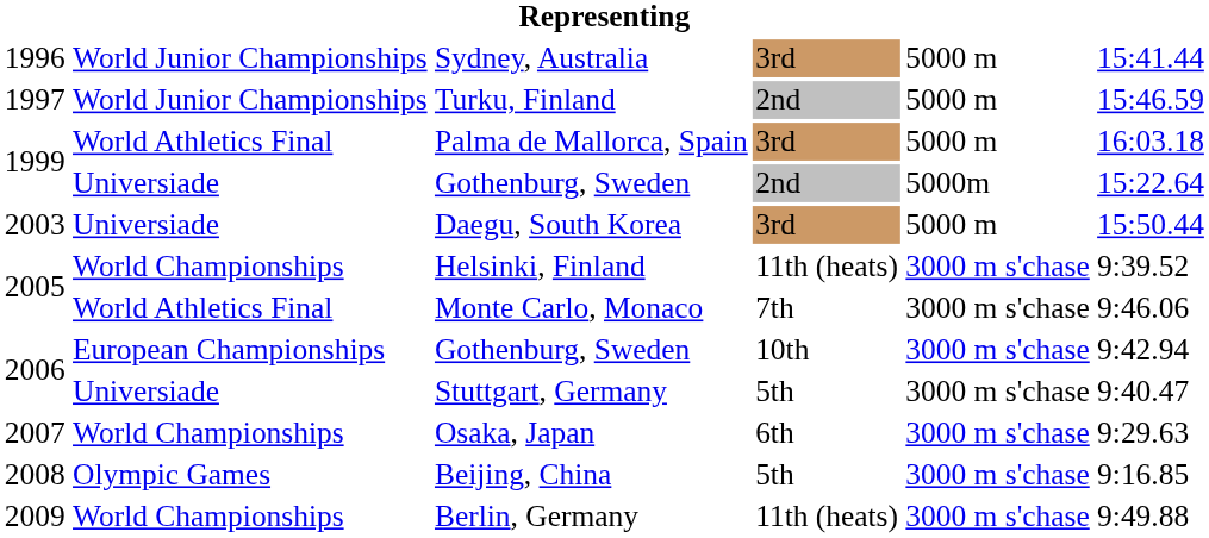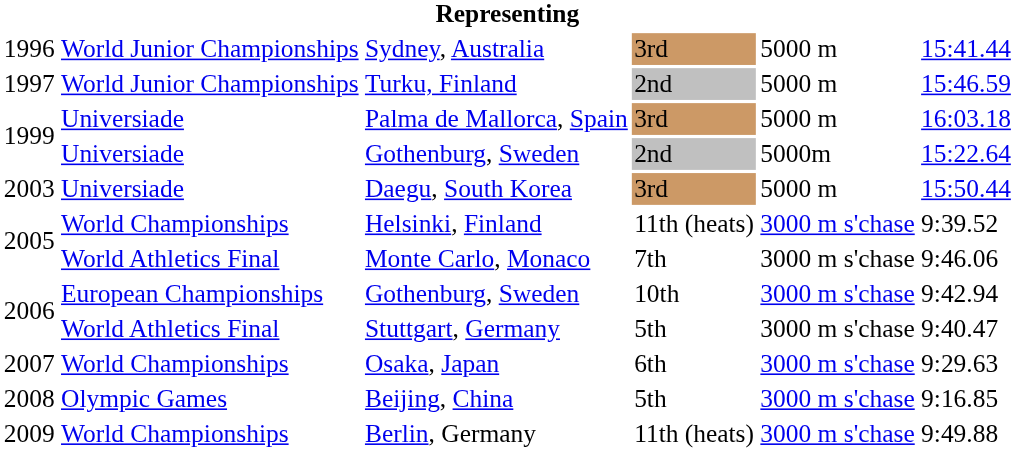Palma de Mallorca, Spain | column 2: World Athletics Final -> Universiade
Stuttgart, Germany | column 2: Universiade -> World Athletics Final
